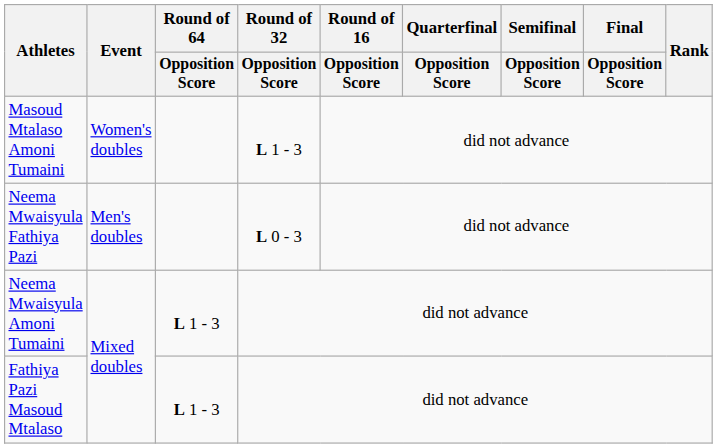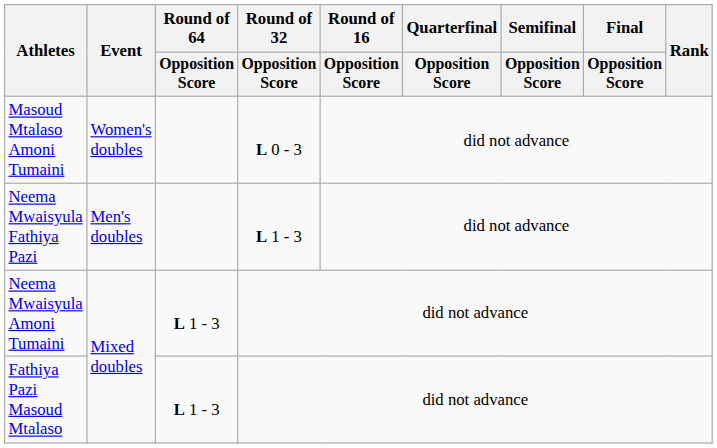Masoud Mtalaso Amoni Tumaini | Round of 32 / Opposition Score: L 1 - 3 -> L 0 - 3
Neema Mwaisyula Fathiya Pazi | Round of 32 / Opposition Score: L 0 - 3 -> L 1 - 3
